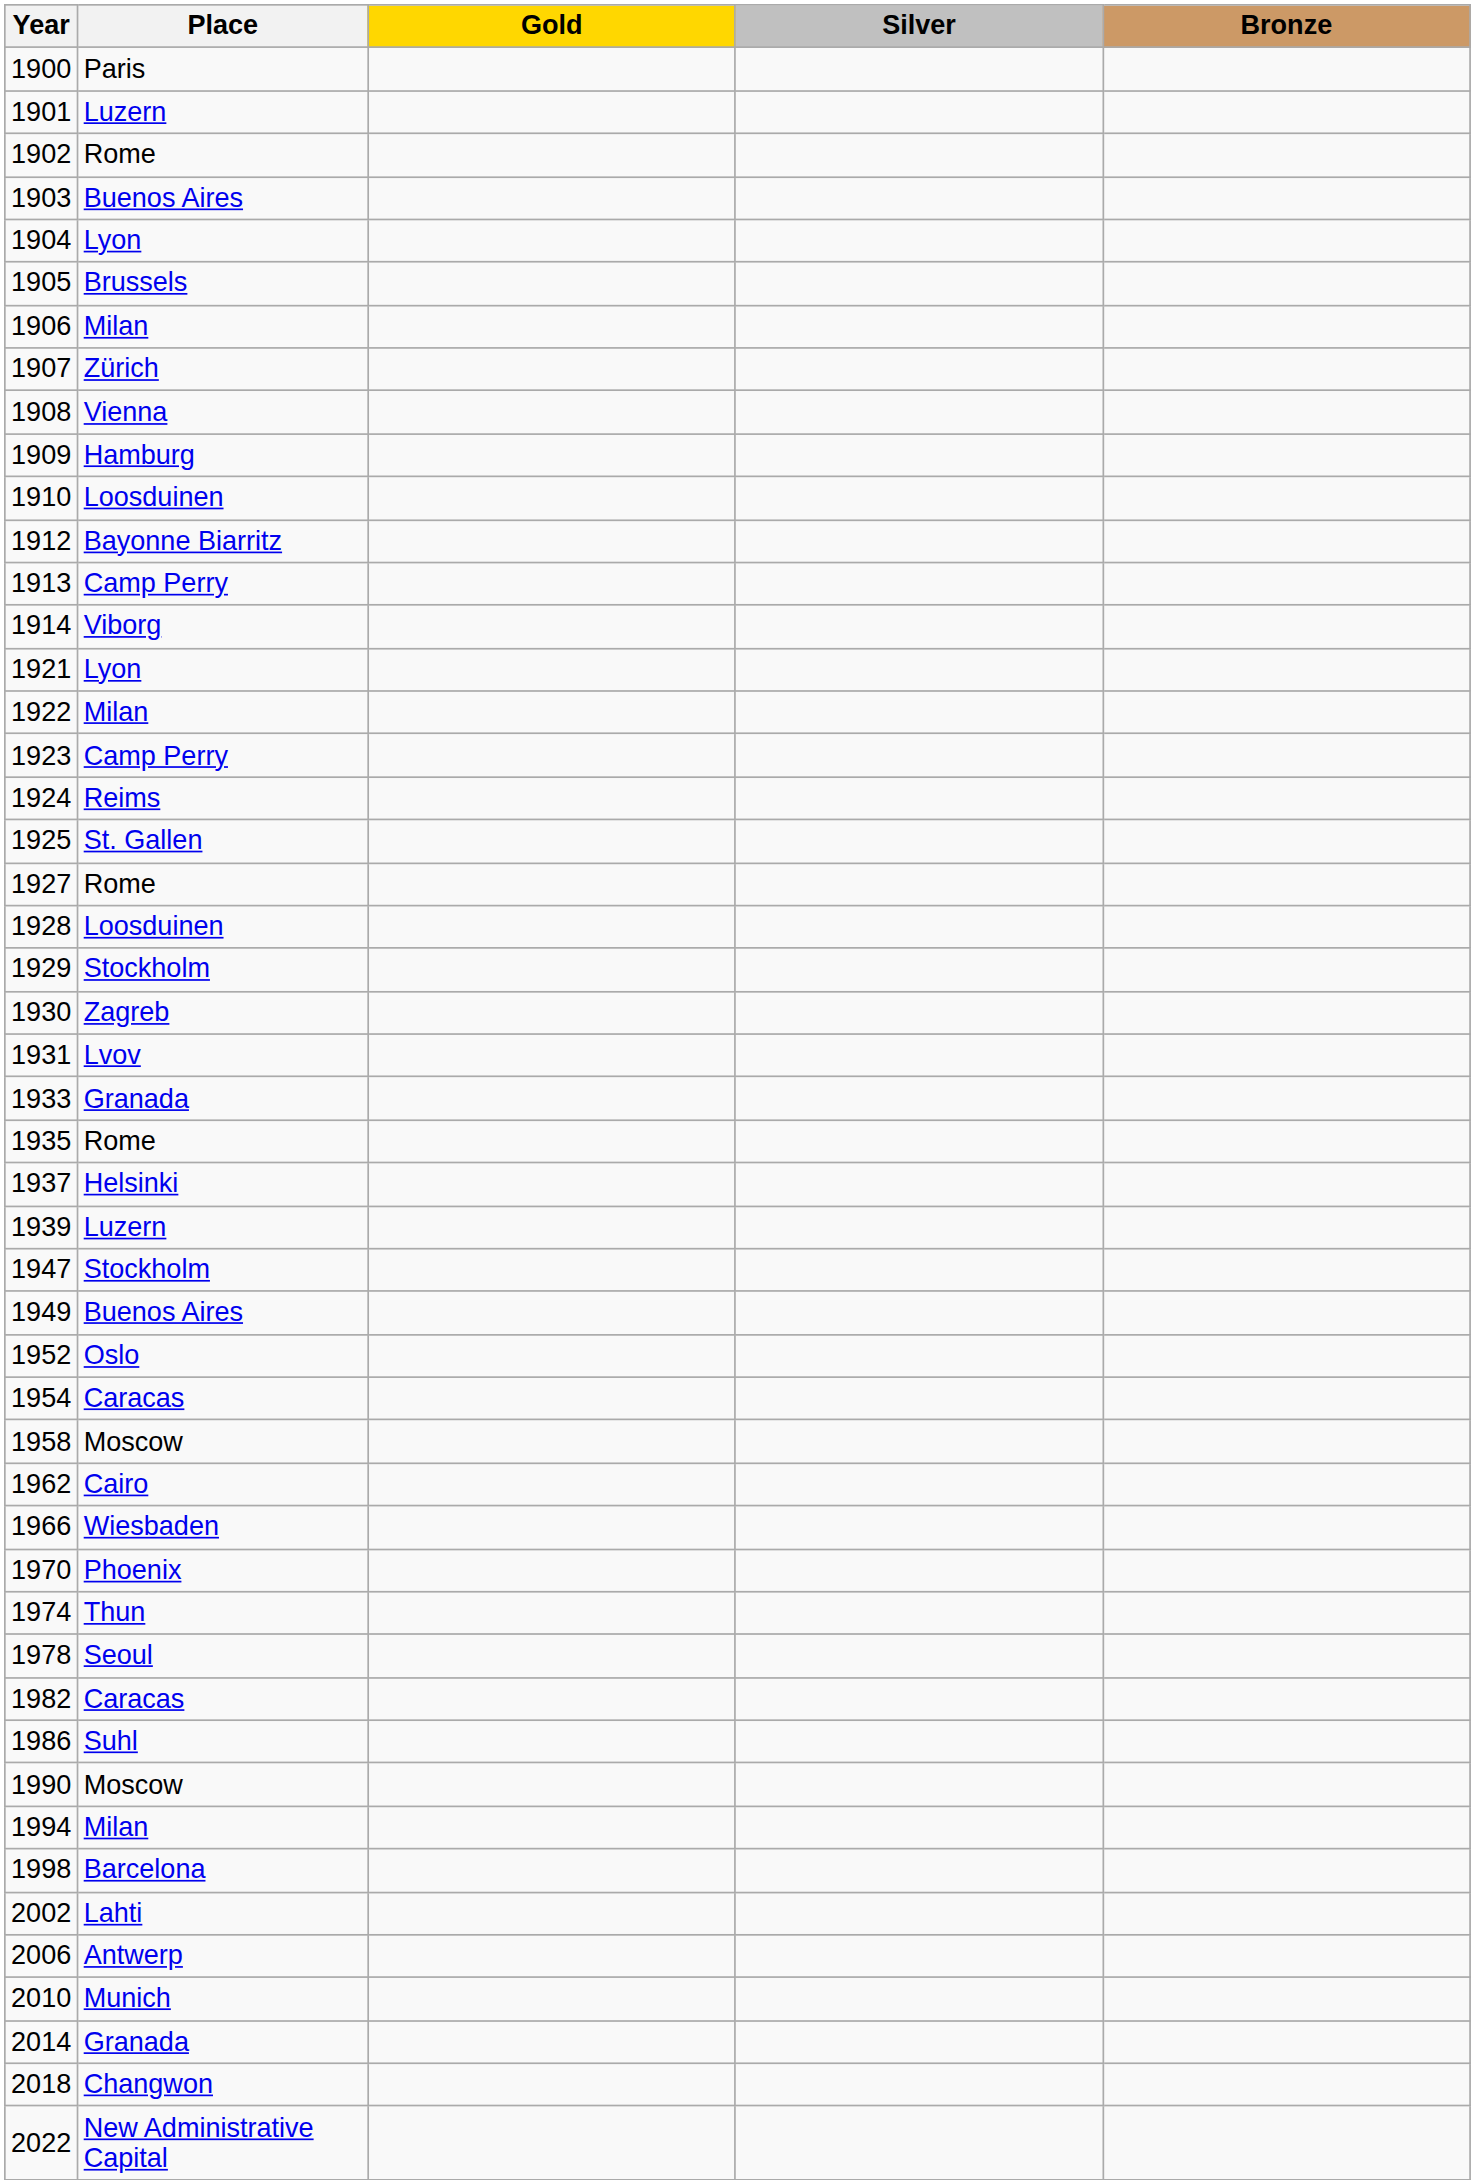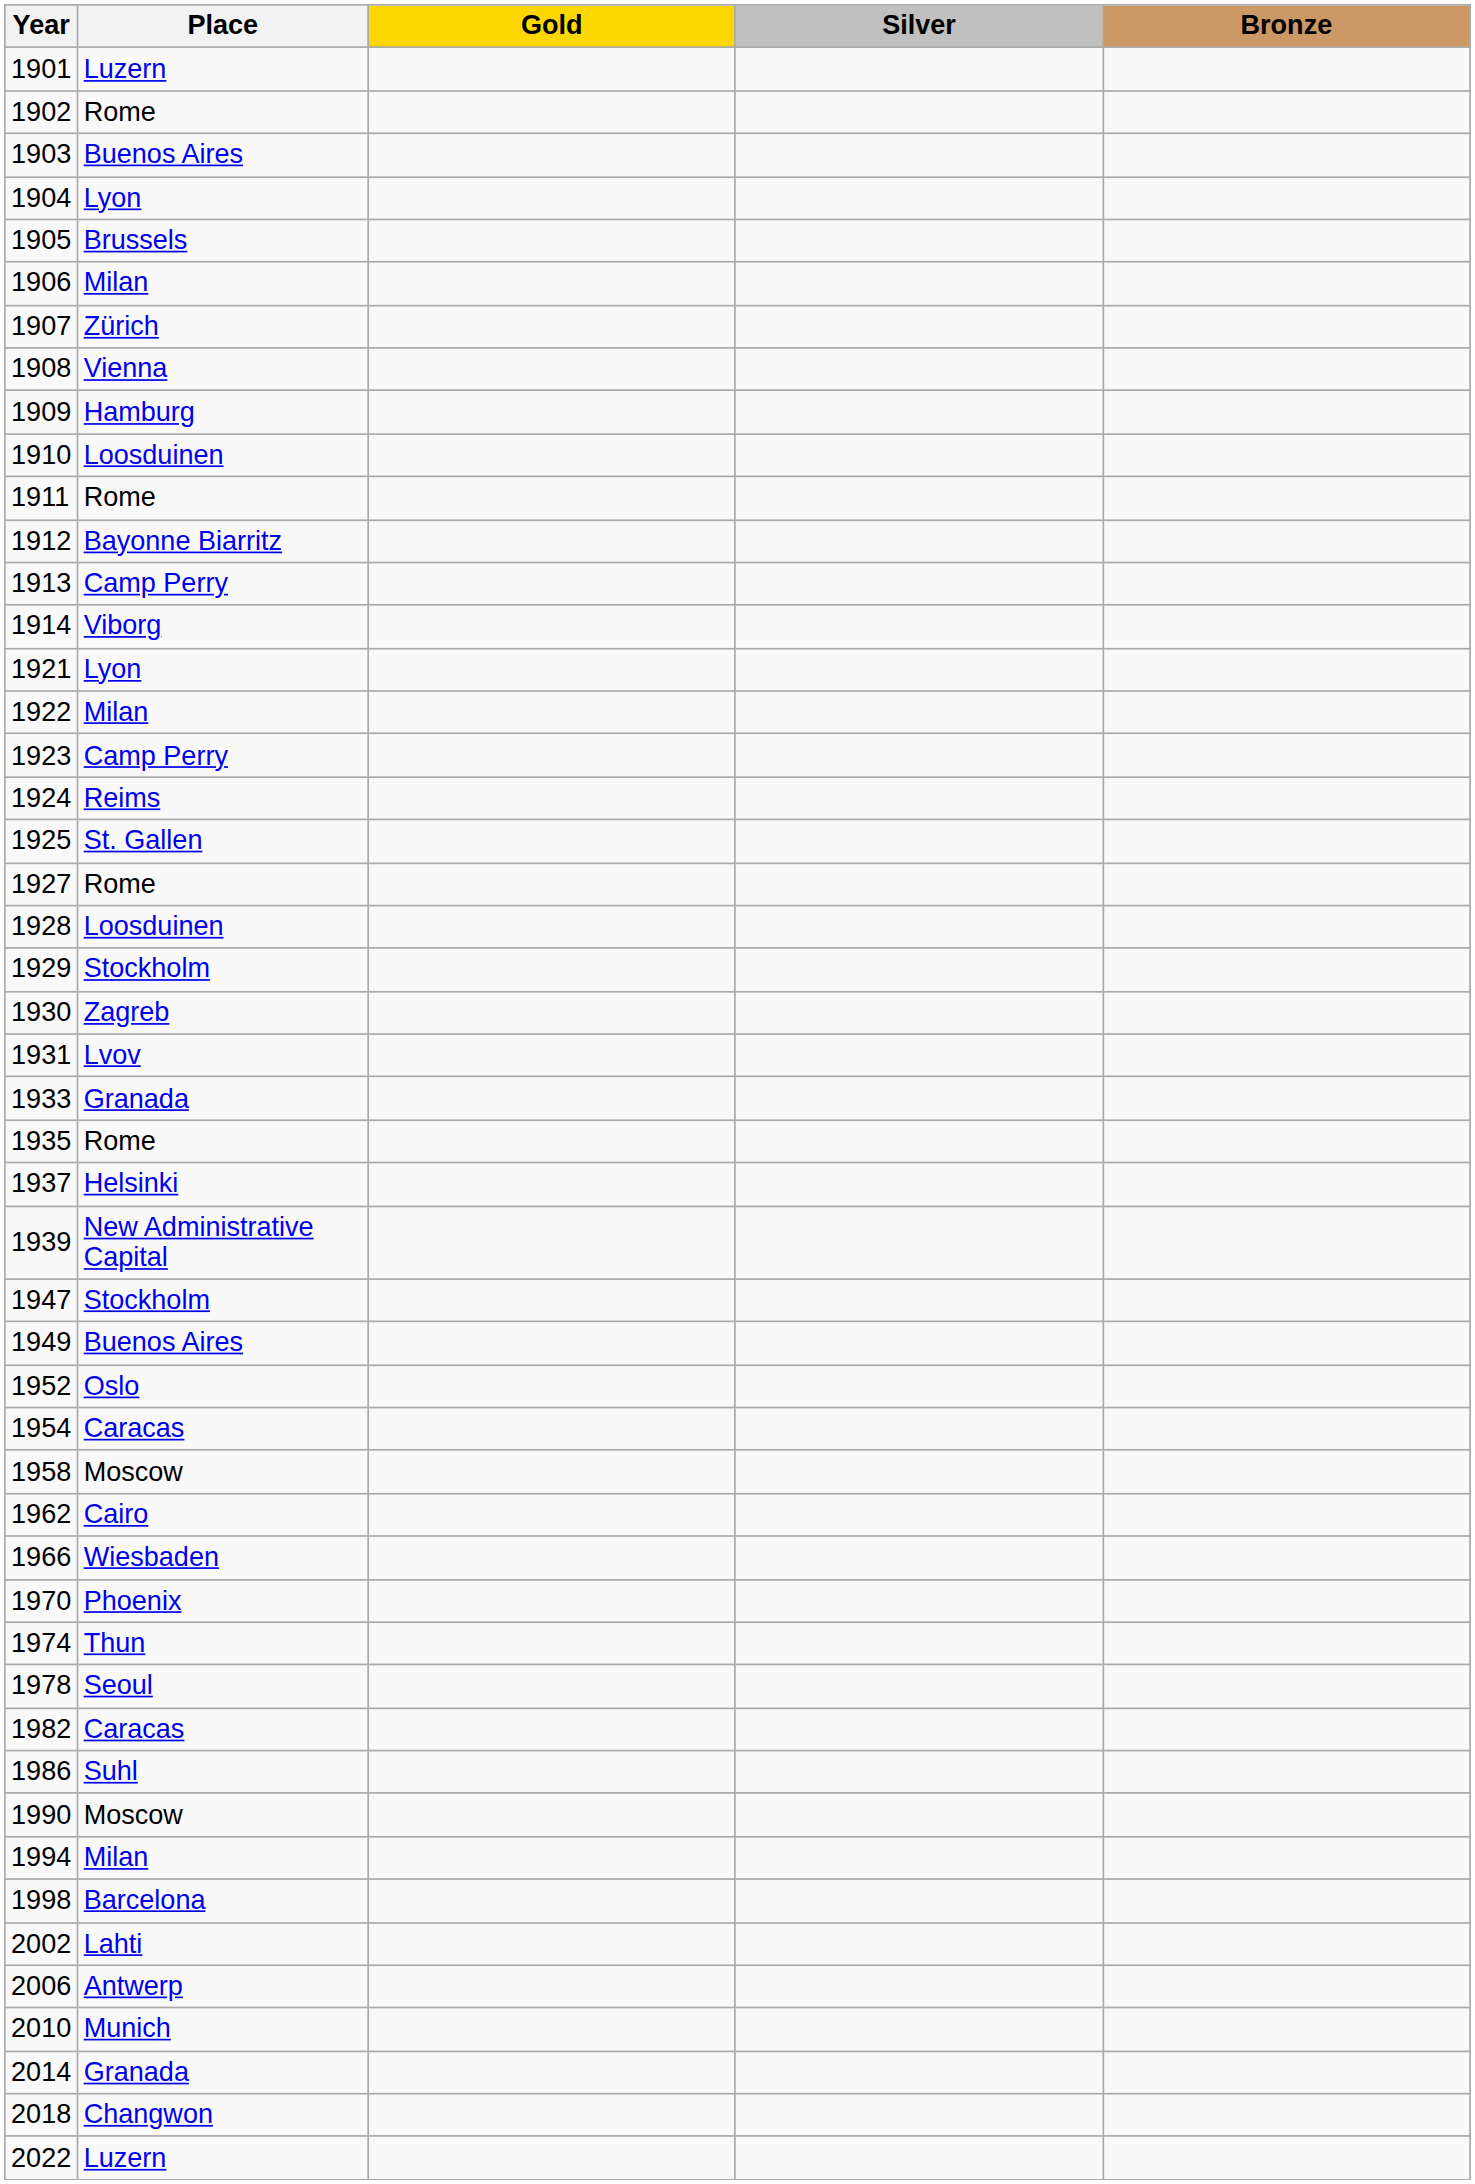- row: 1900 | Paris
+ row: 1911 | Rome
1939 | Place: Luzern -> New Administrative Capital
2022 | Place: New Administrative Capital -> Luzern
